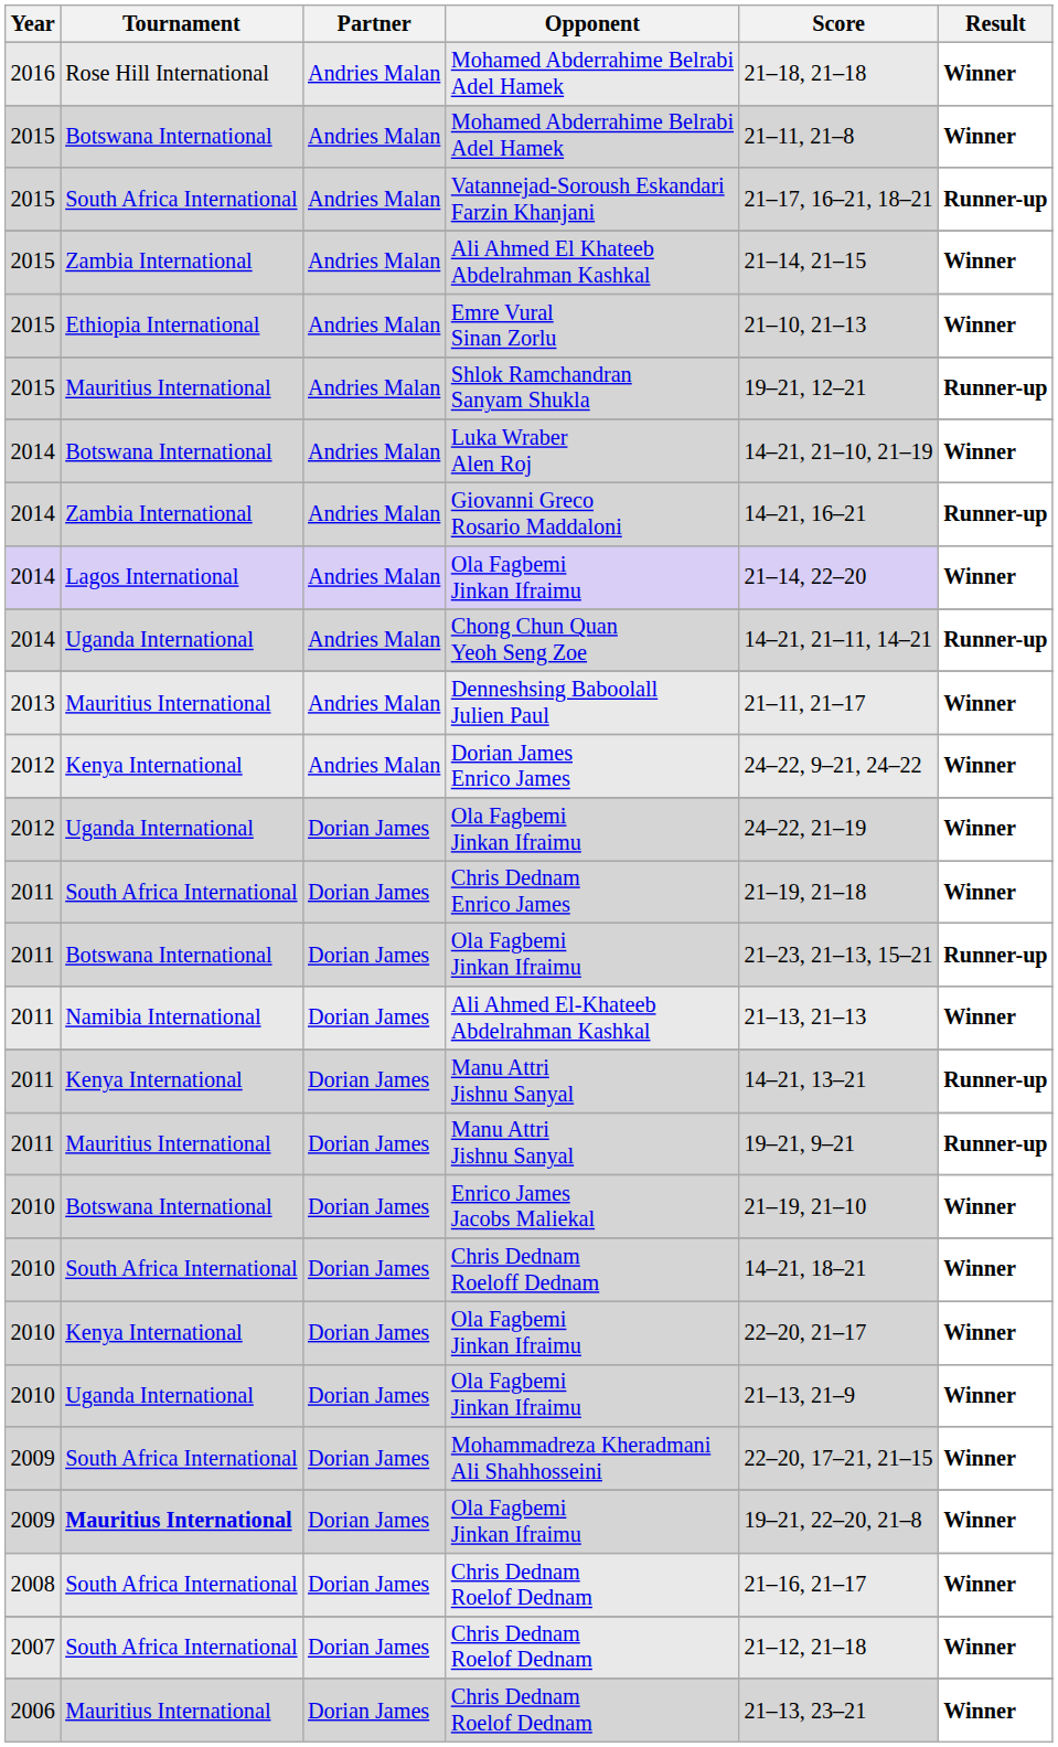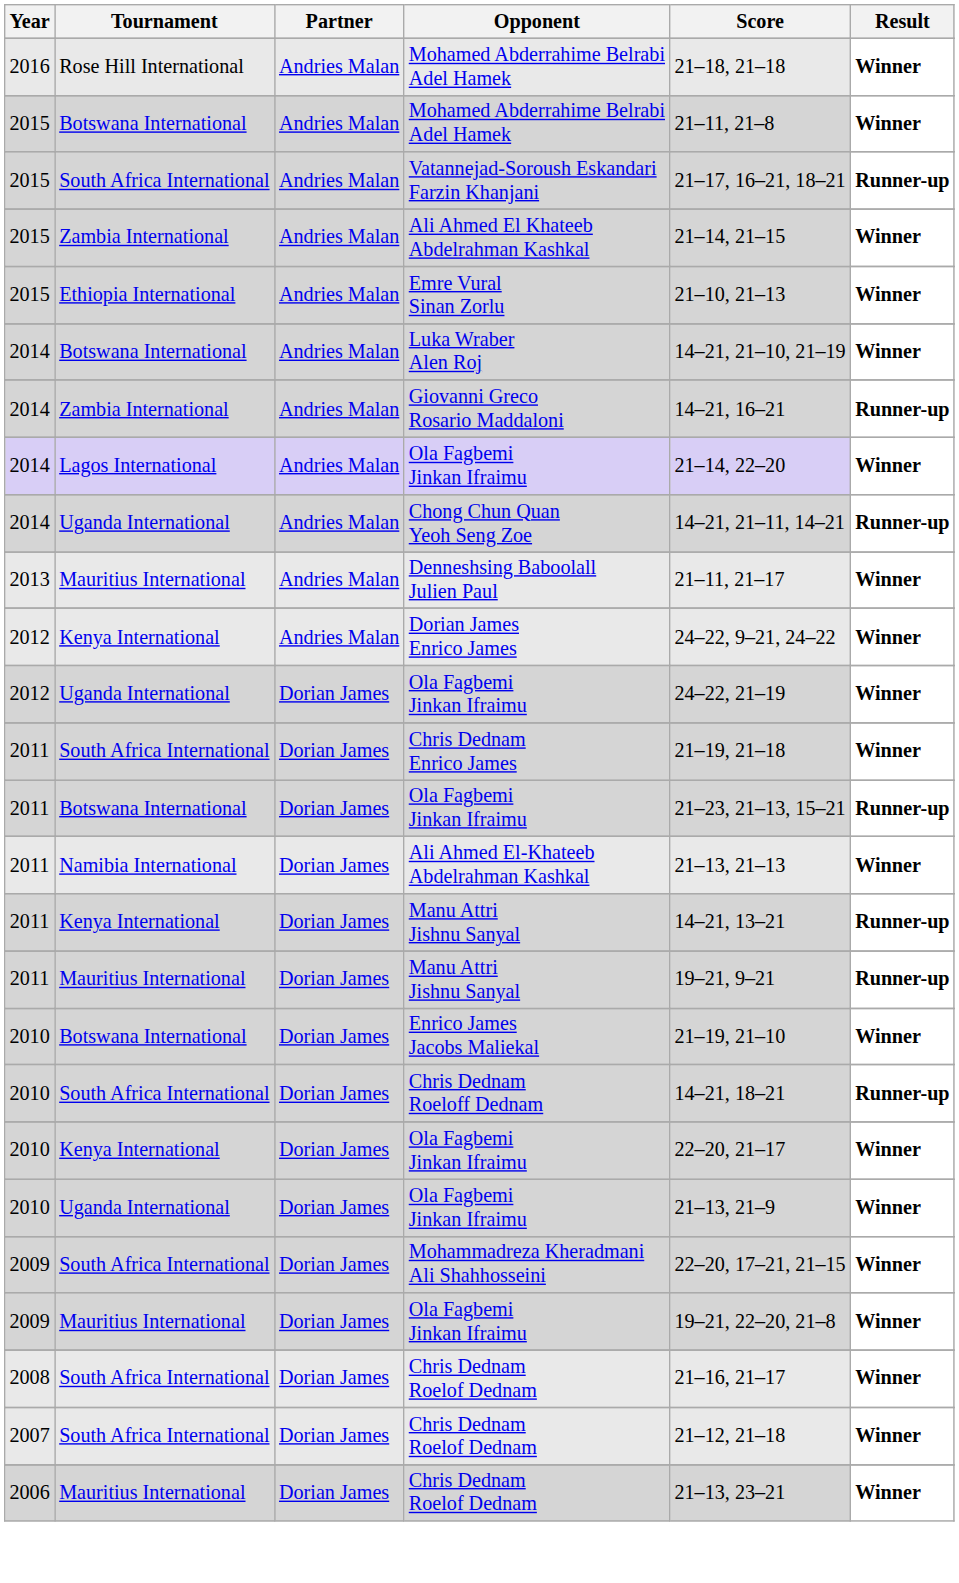- row: 2015 | Mauritius International | Andries Malan | Shlok Ramchandran Sanyam Shukla | 19–21, 12–21 | Runner-up
Chris Dednam Roeloff Dednam | Result: Winner -> Runner-up
2009 / Ola Fagbemi Jinkan Ifraimu | Tournament: bold -> normal
